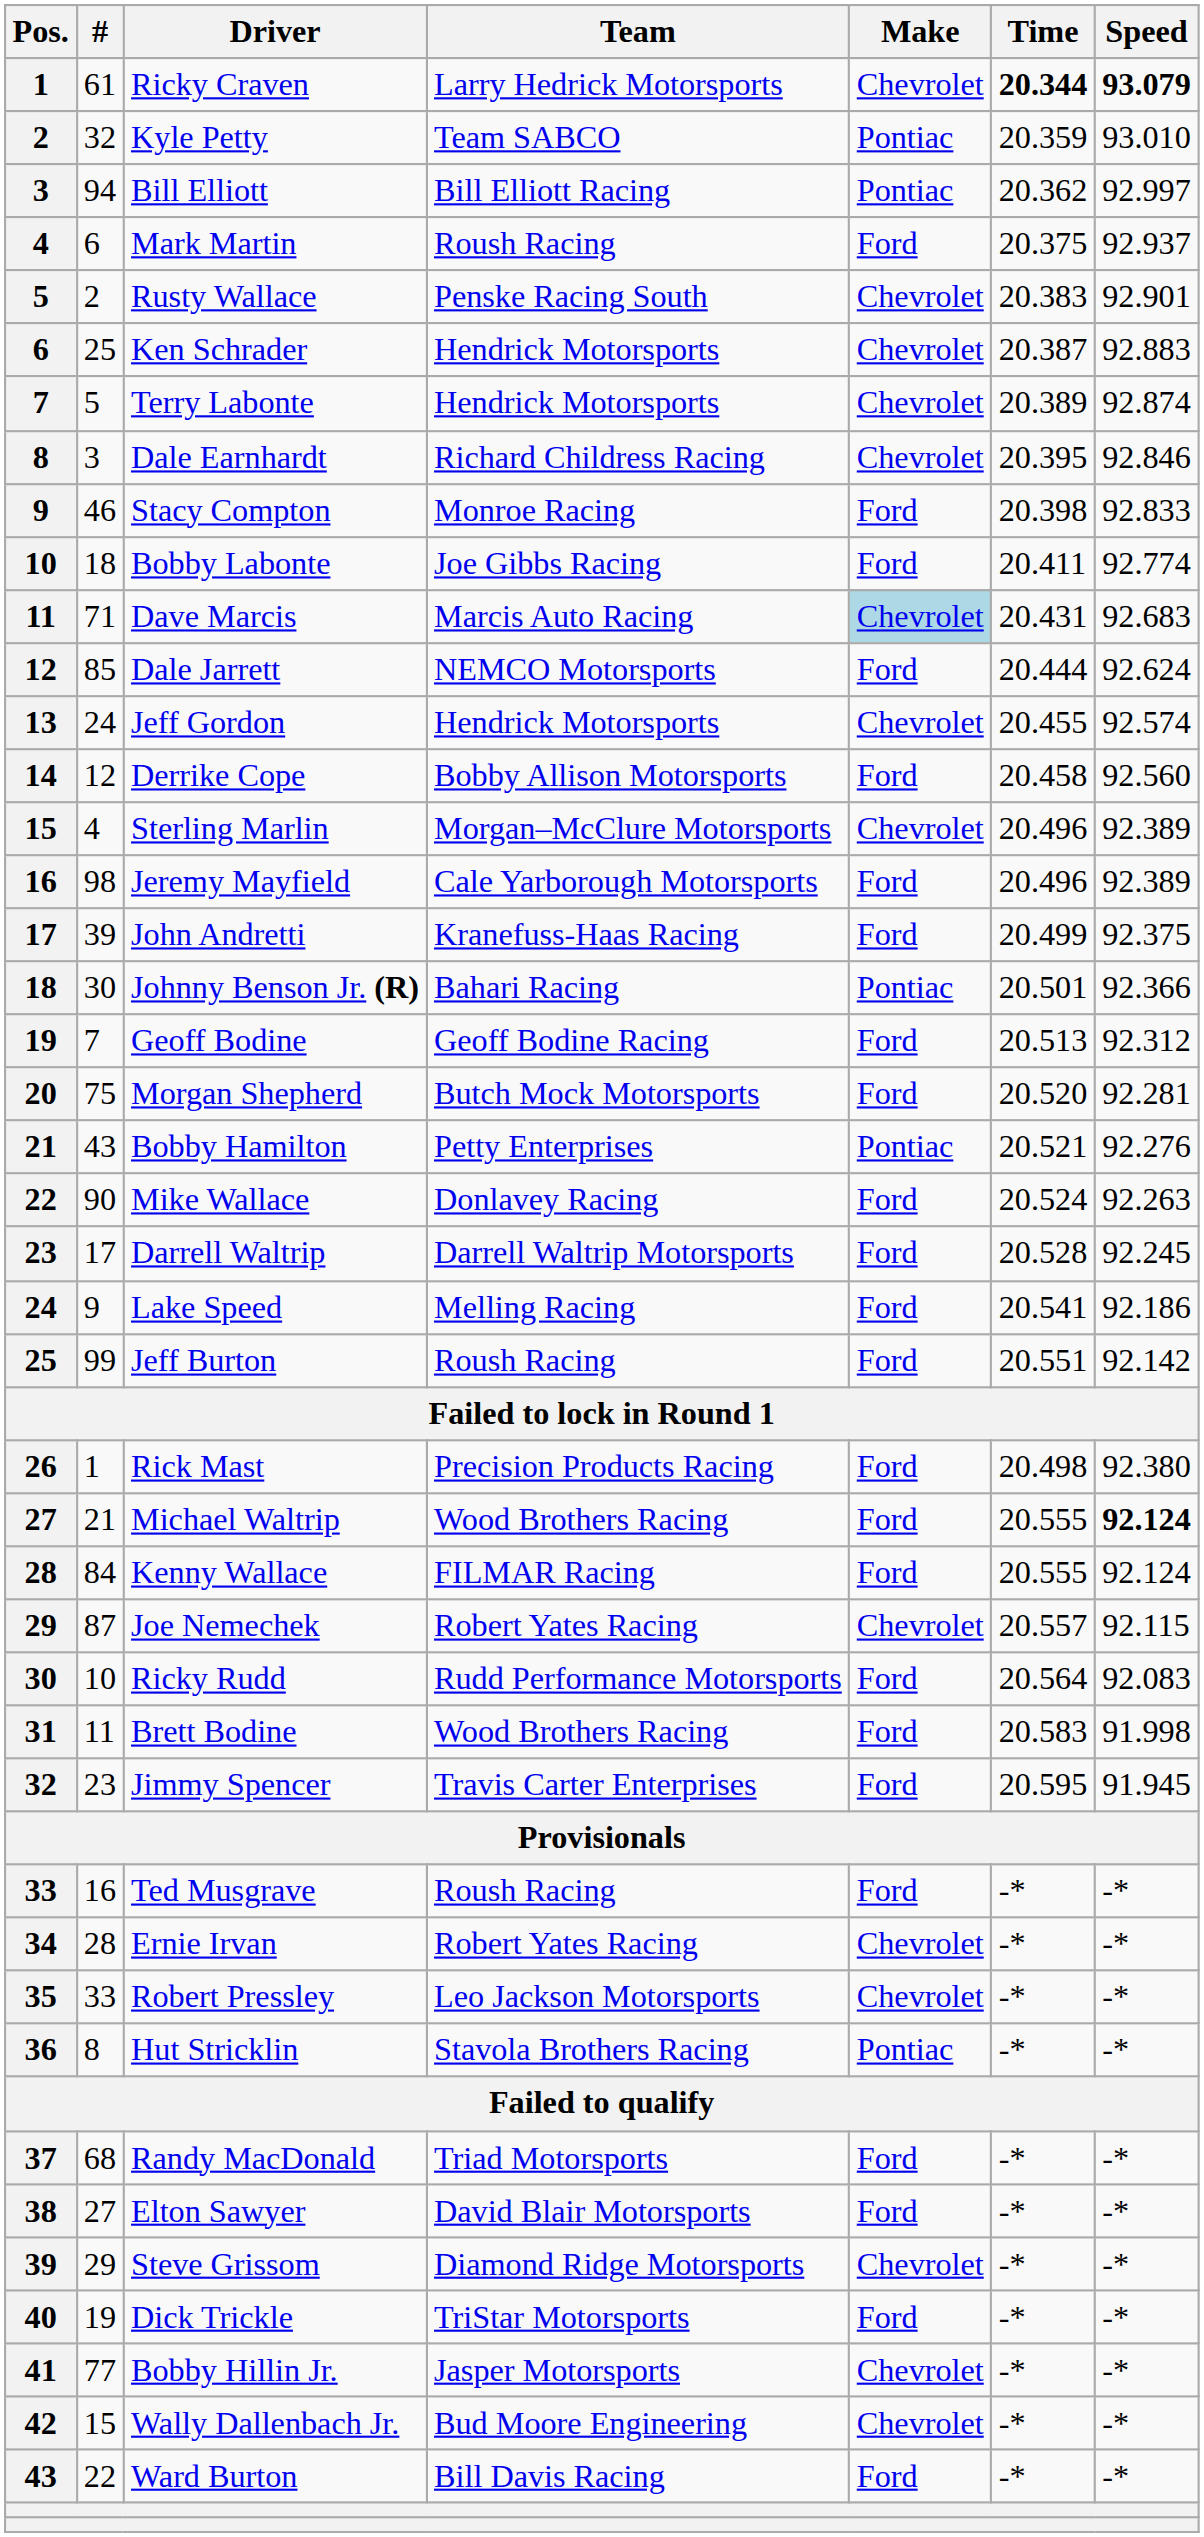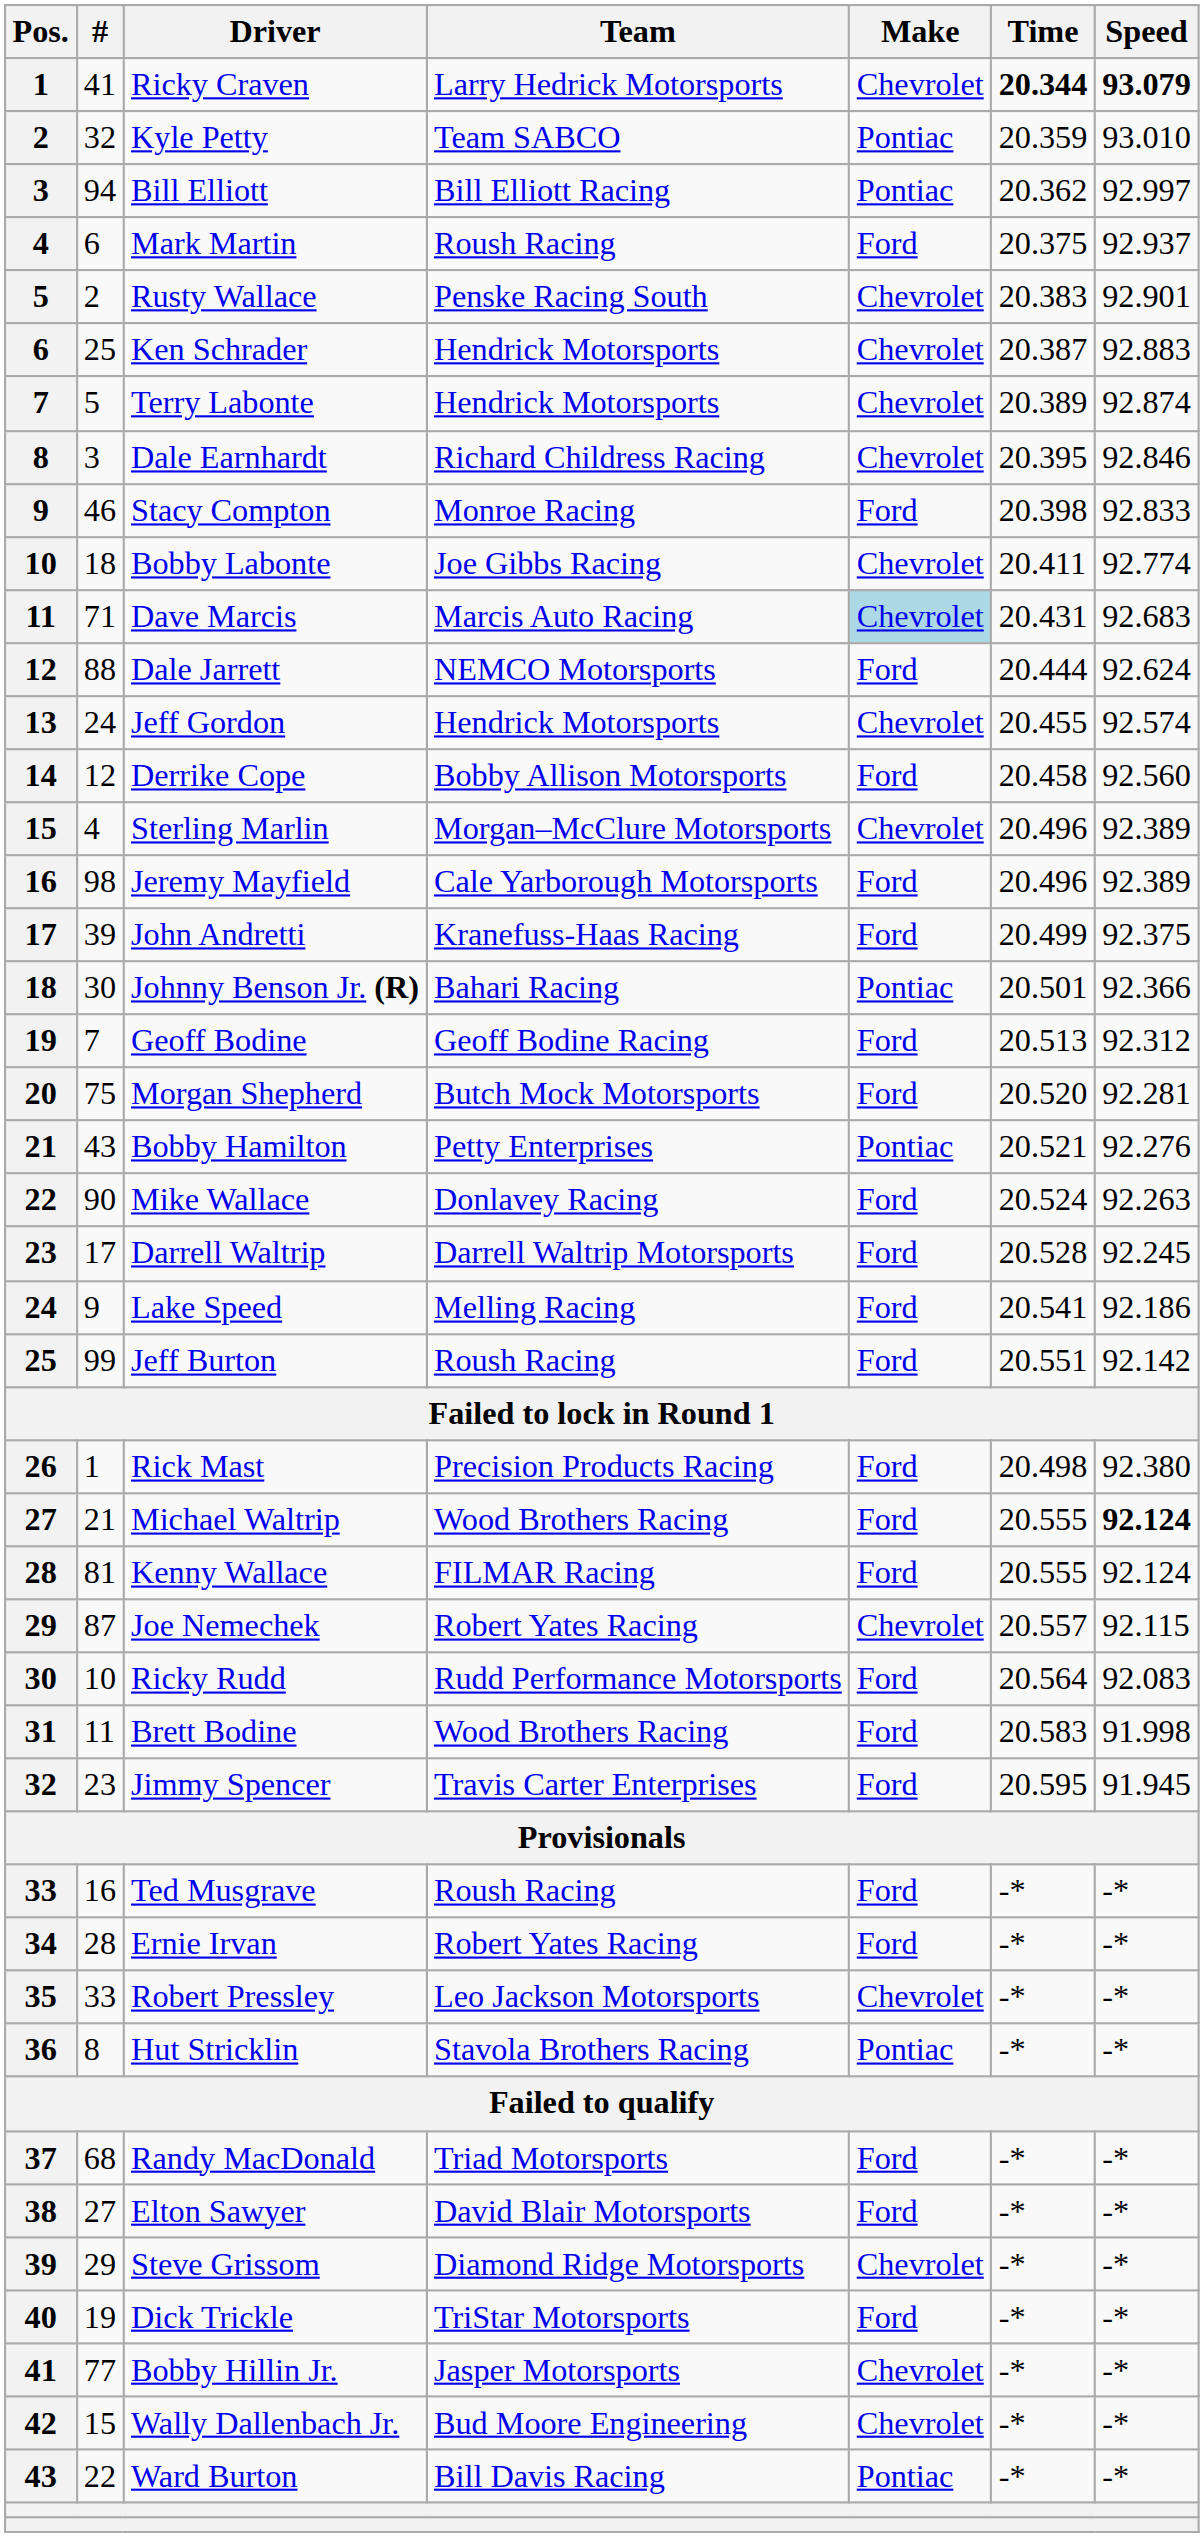Ricky Craven | #: 61 -> 41
Bobby Labonte | Make: Ford -> Chevrolet
Dale Jarrett | #: 85 -> 88
Kenny Wallace | #: 84 -> 81
Ernie Irvan | Make: Chevrolet -> Ford
Ward Burton | Make: Ford -> Pontiac
